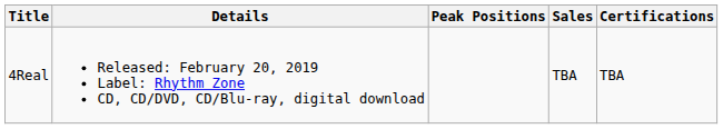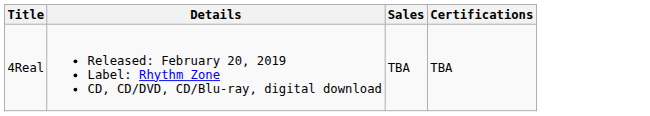- column: Peak Positions
